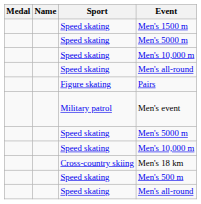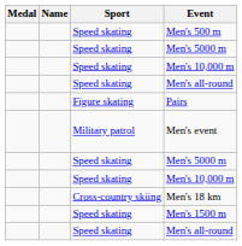rows swapped: Men's 1500 m <-> Men's 500 m
